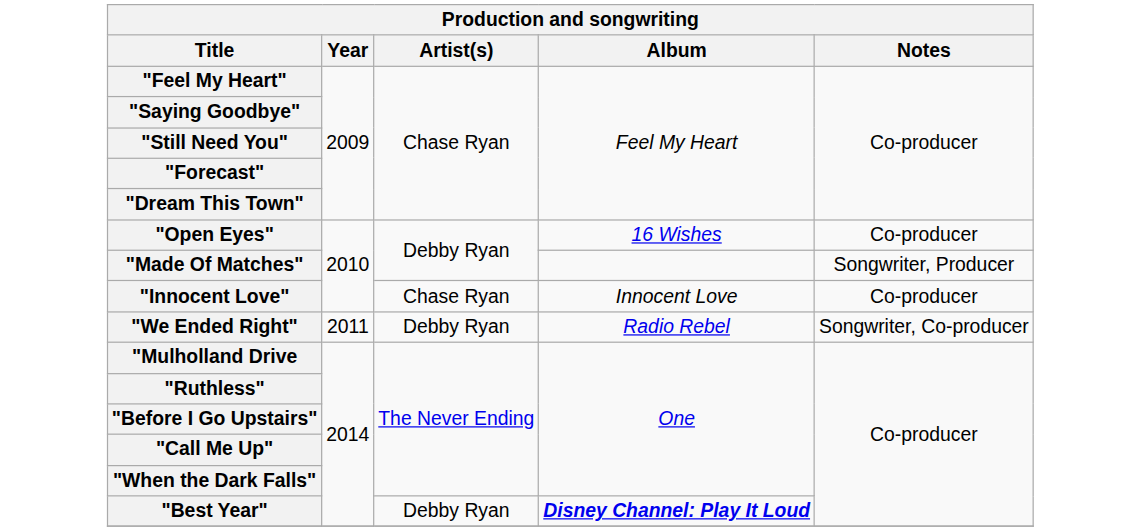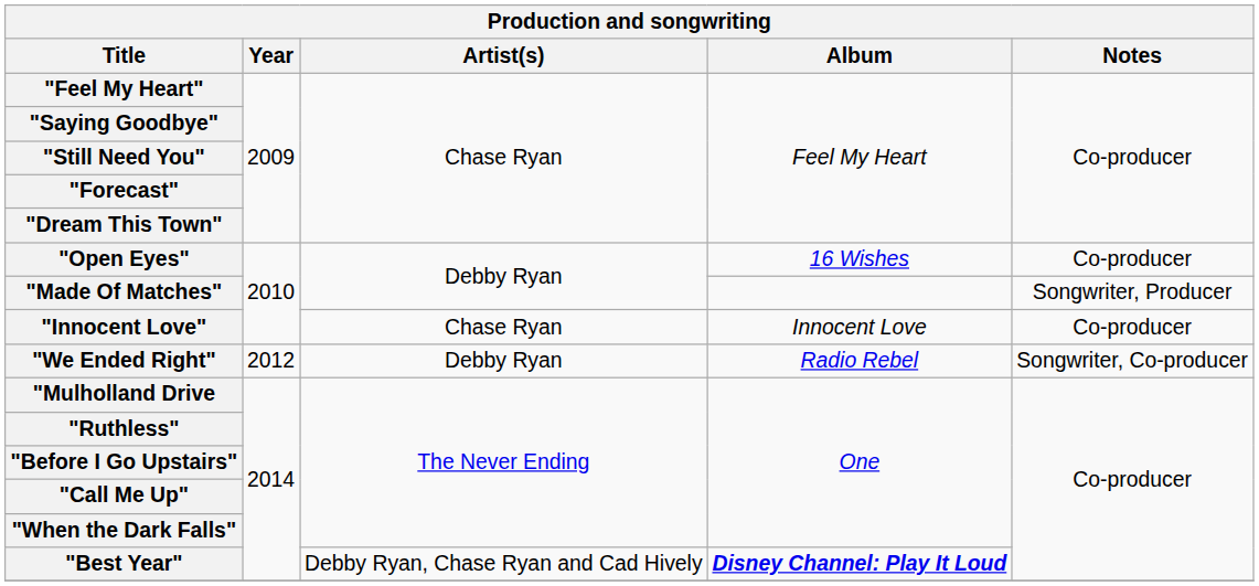"We Ended Right" | Year: 2011 -> 2012
"Best Year" | Artist(s): Debby Ryan -> Debby Ryan, Chase Ryan and Cad Hively
